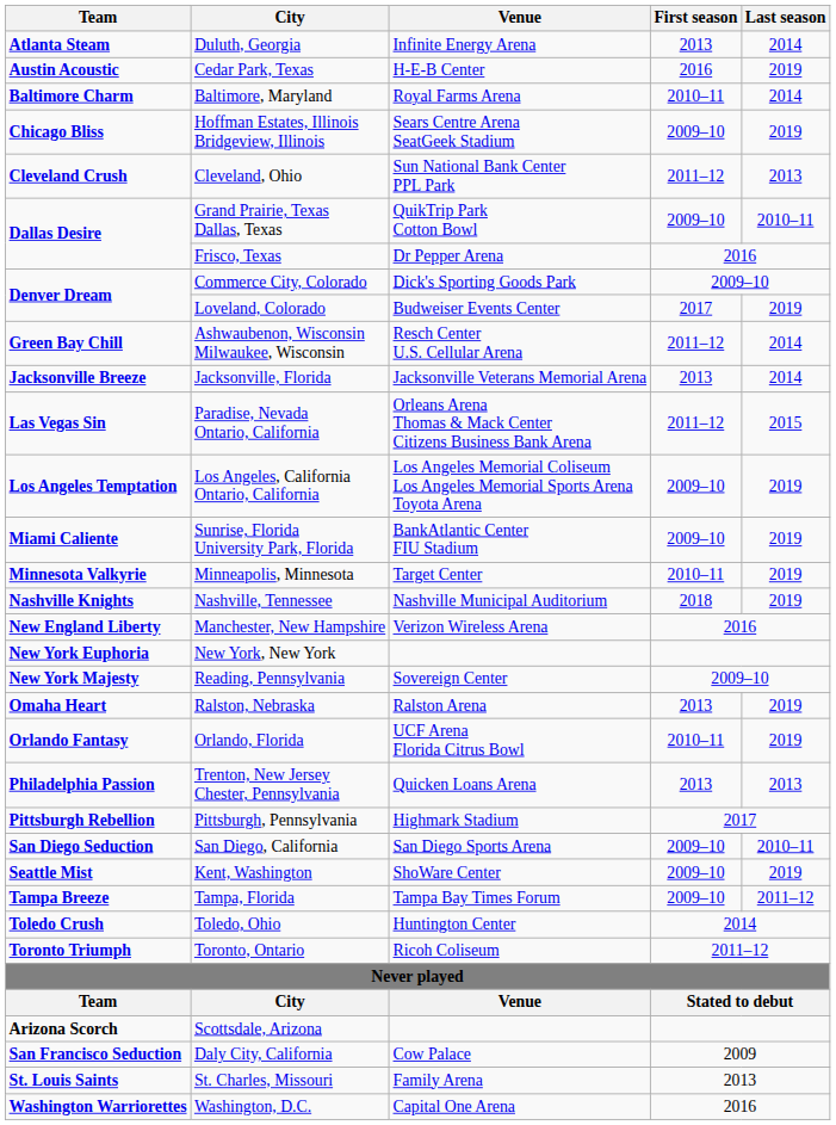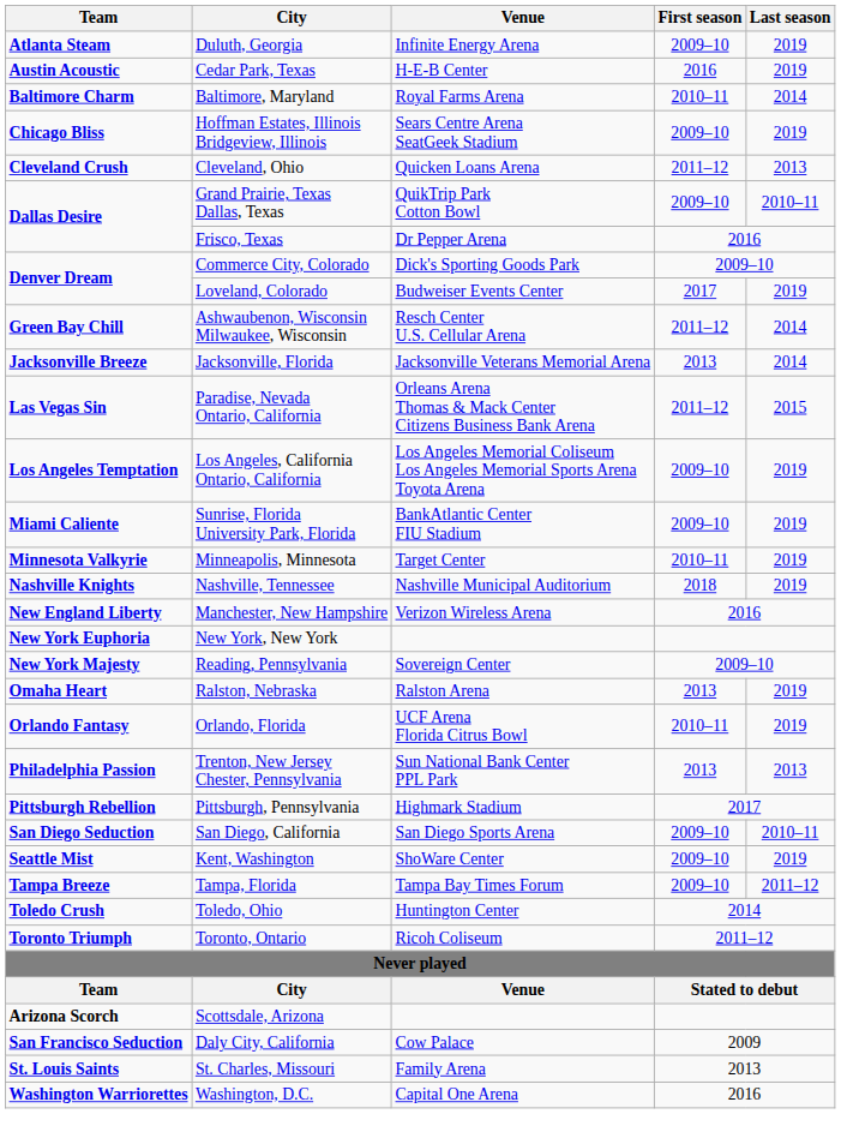Duluth, Georgia | First season: 2013 -> 2009–10
Duluth, Georgia | Last season: 2014 -> 2019
Cleveland, Ohio | Venue: Sun National Bank Center PPL Park -> Quicken Loans Arena
Trenton, New Jersey Chester, Pennsylvania | Venue: Quicken Loans Arena -> Sun National Bank Center PPL Park
